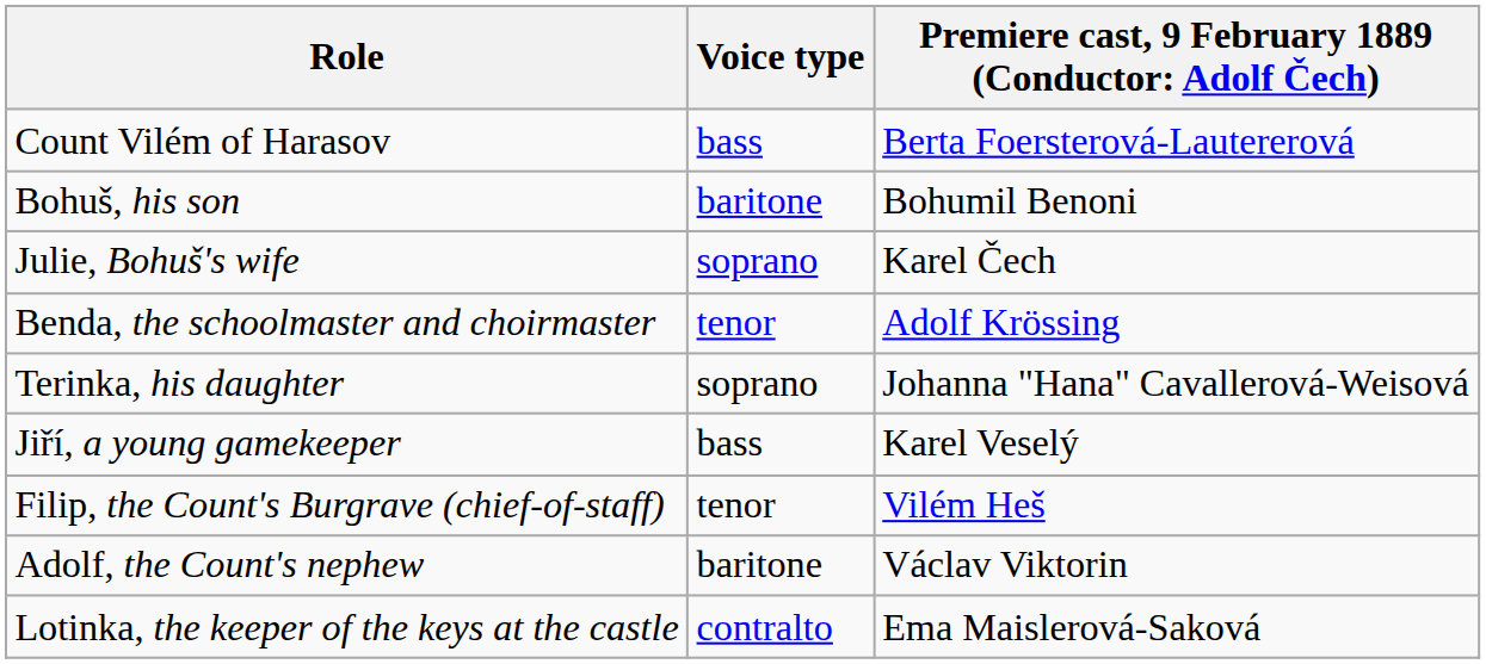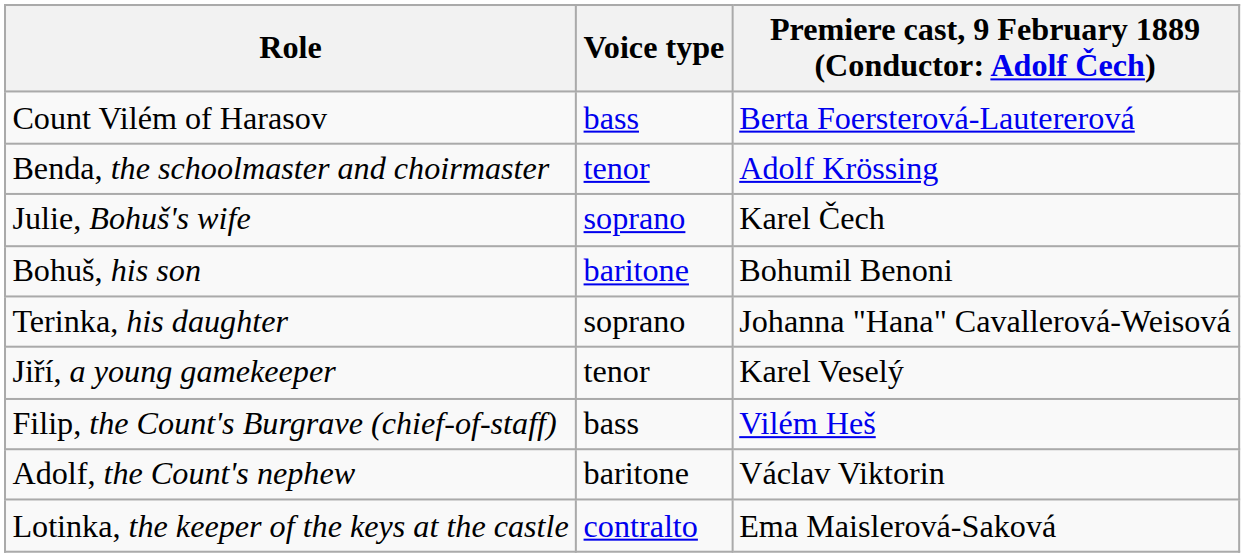rows swapped: Bohuš, his son <-> Benda, the schoolmaster and choirmaster
Jiří, a young gamekeeper | Voice type: bass -> tenor
Filip, the Count's Burgrave (chief-of-staff) | Voice type: tenor -> bass
